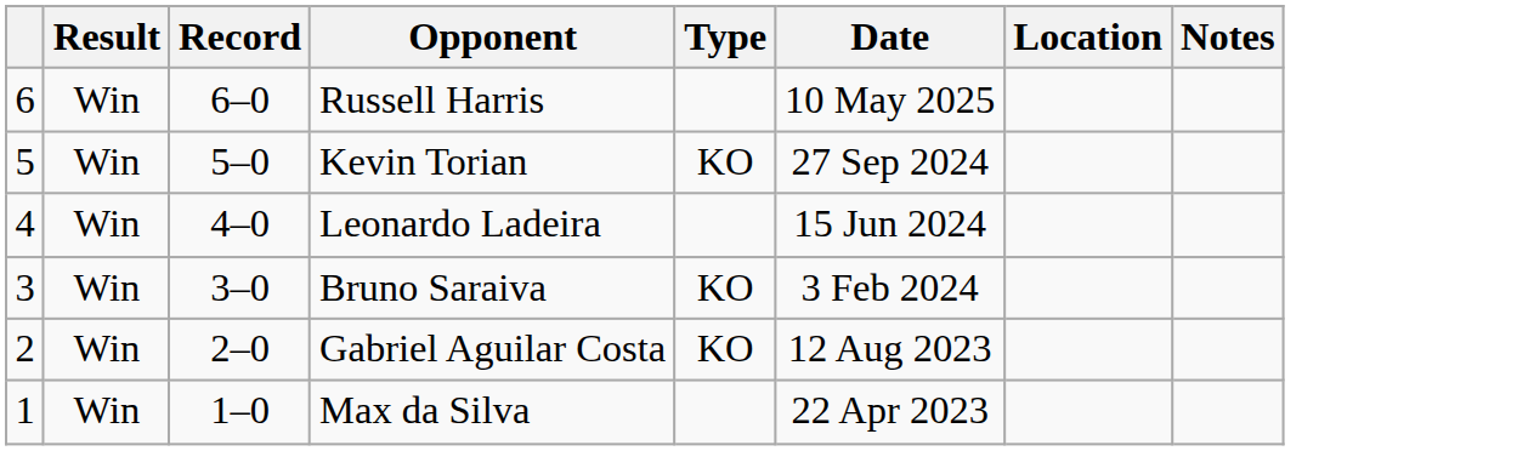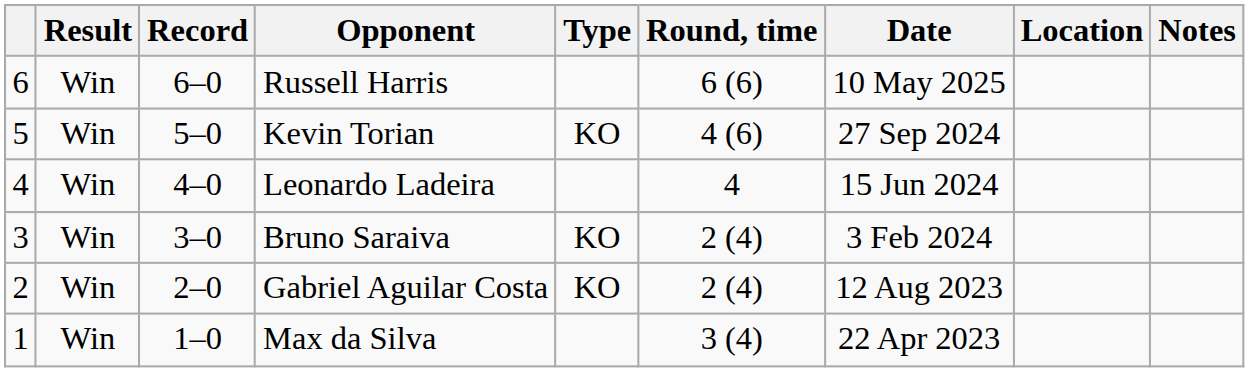+ column: Round, time | 6 (6) | 4 (6) | 4 | 2 (4) | 2 (4) | 3 (4)
